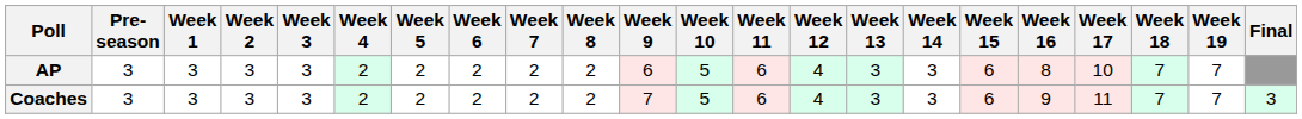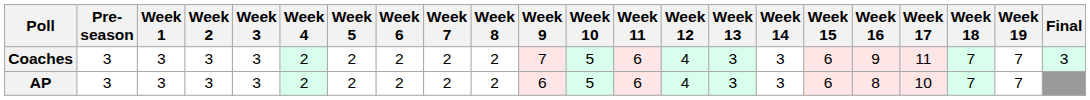rows swapped: AP <-> Coaches
